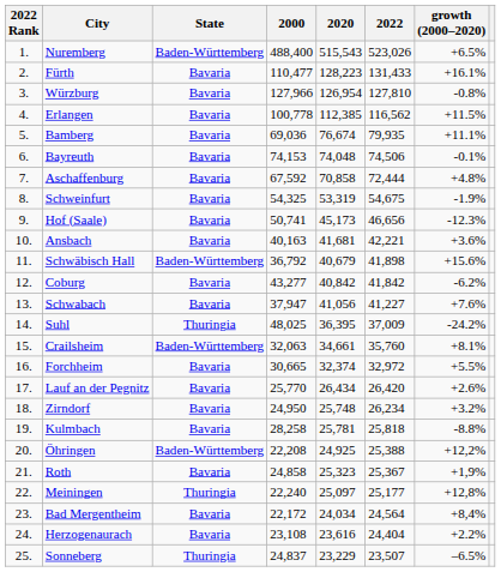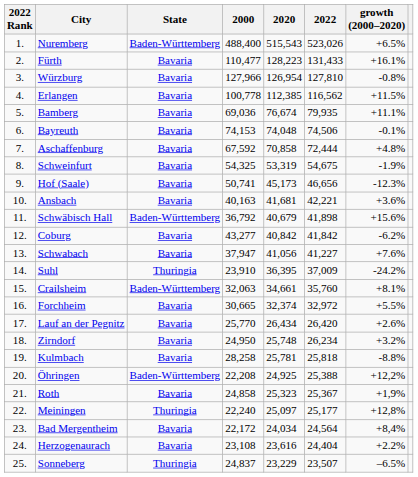Suhl | 2000: 48,025 -> 23,910
